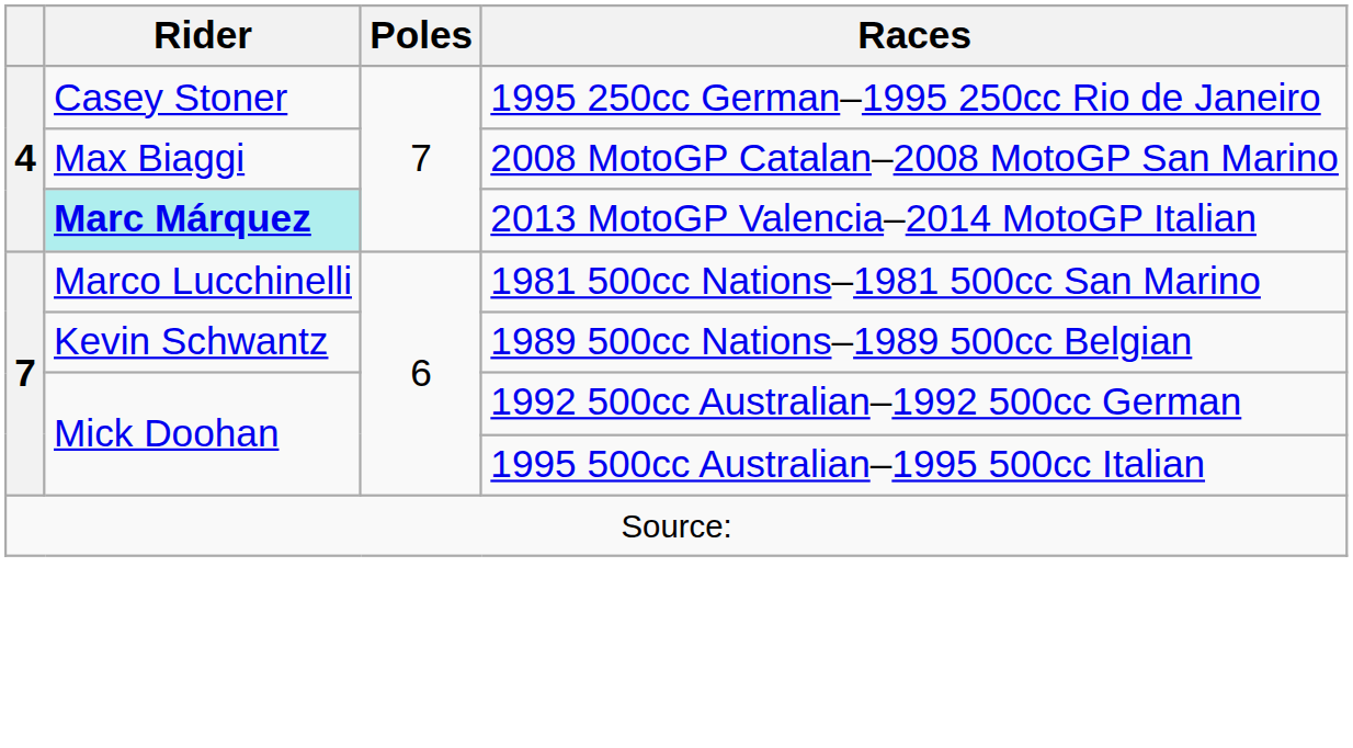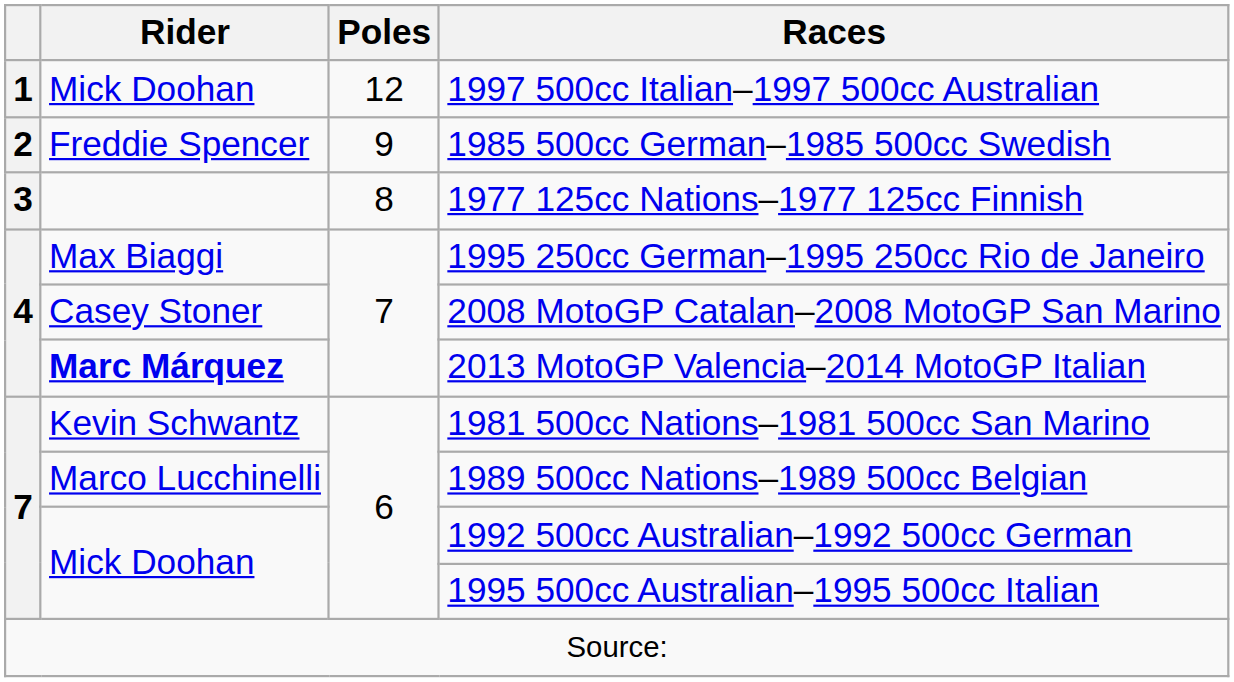+ row: 1 | Mick Doohan | 12 | 1997 500cc Italian–1997 500cc Australian
+ row: 2 | Freddie Spencer | 9 | 1985 500cc German–1985 500cc Swedish
+ row: 3 | 8 | 1977 125cc Nations–1977 125cc Finnish
1995 250cc German–1995 250cc Rio de Janeiro | Rider: Casey Stoner -> Max Biaggi
2008 MotoGP Catalan–2008 MotoGP San Marino | Rider: Max Biaggi -> Casey Stoner
2013 MotoGP Valencia–2014 MotoGP Italian | Rider: paleturquoise background -> no background
1981 500cc Nations–1981 500cc San Marino | Rider: Marco Lucchinelli -> Kevin Schwantz
1989 500cc Nations–1989 500cc Belgian | Rider: Kevin Schwantz -> Marco Lucchinelli
